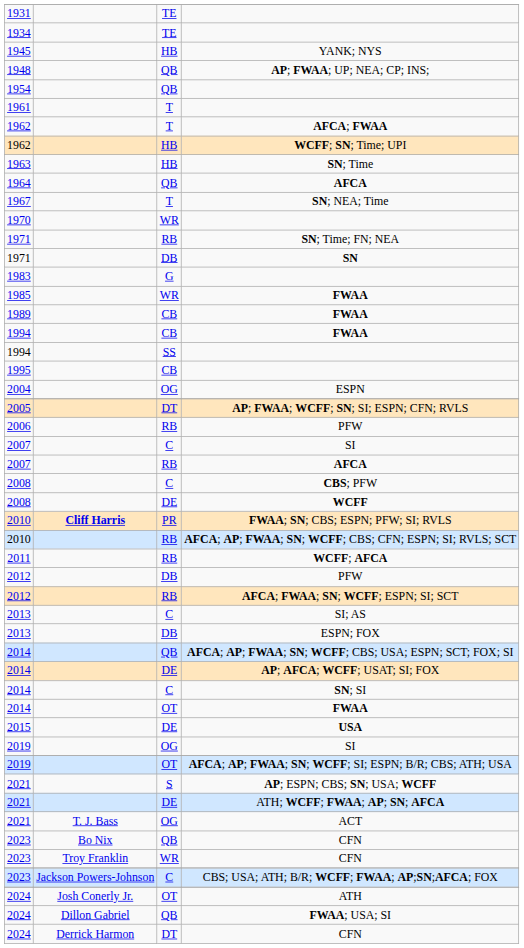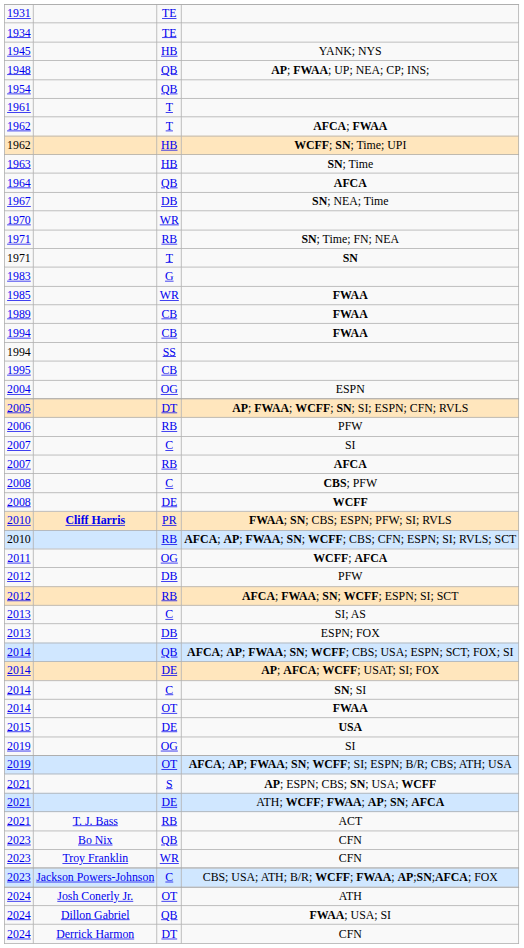SN; NEA; Time | column 3: T -> DB
SN | column 3: DB -> T
WCFF; AFCA | column 3: RB -> OG
ACT | column 3: OG -> RB
